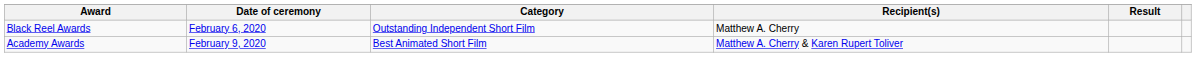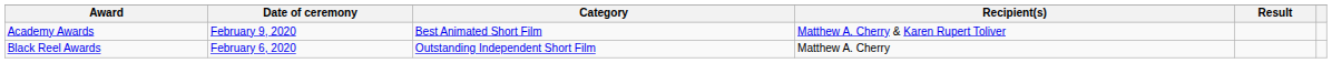rows swapped: Academy Awards <-> Black Reel Awards
